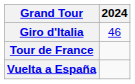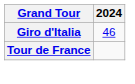- row: Vuelta a España
